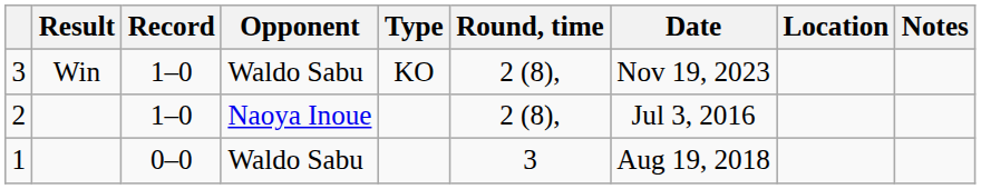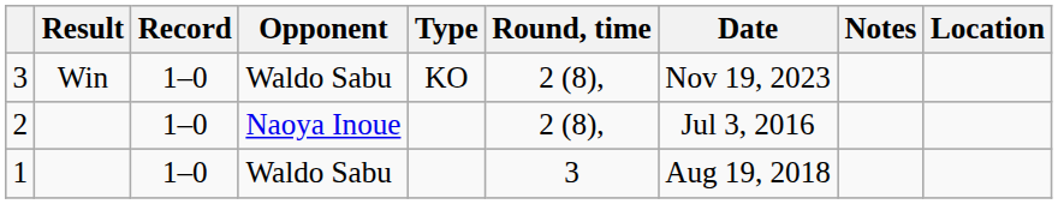columns swapped: Location <-> Notes
1 | Record: 0–0 -> 1–0
